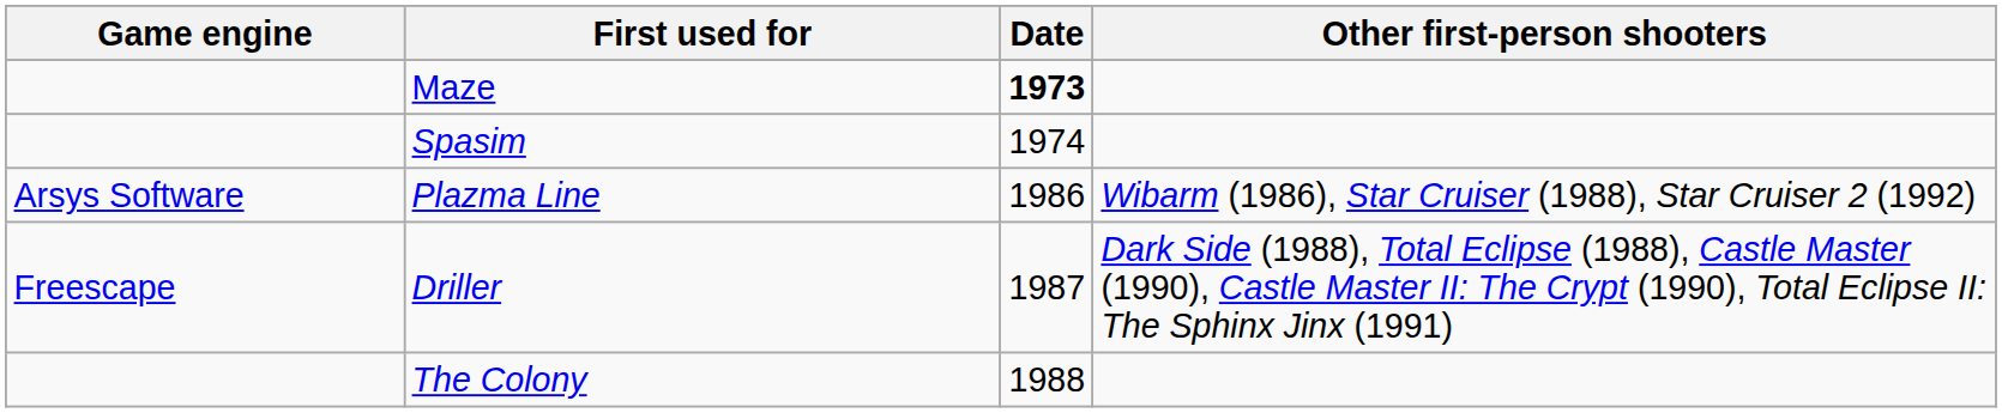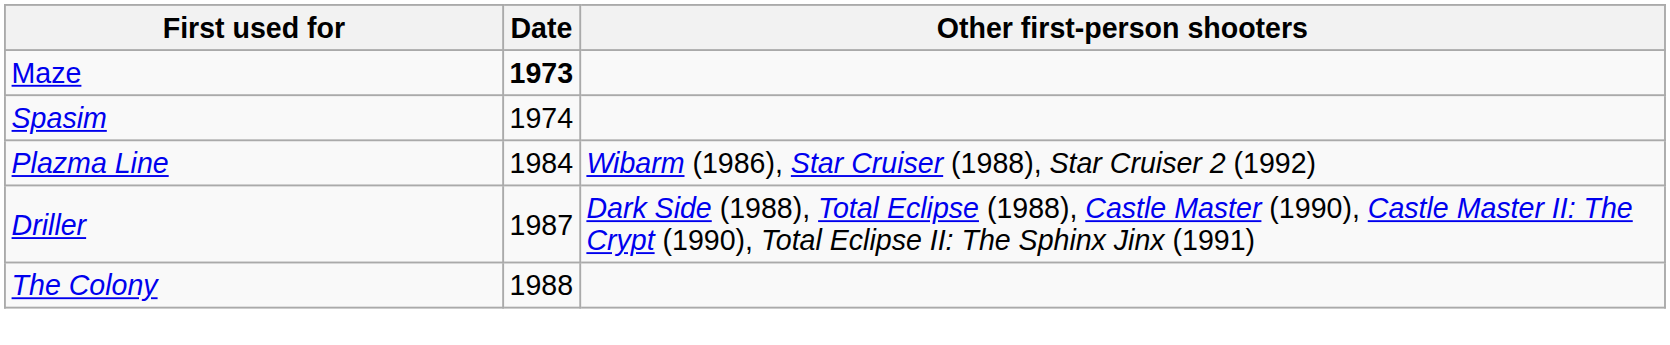- column: Game engine | Arsys Software | Freescape
Plazma Line | Date: 1986 -> 1984
